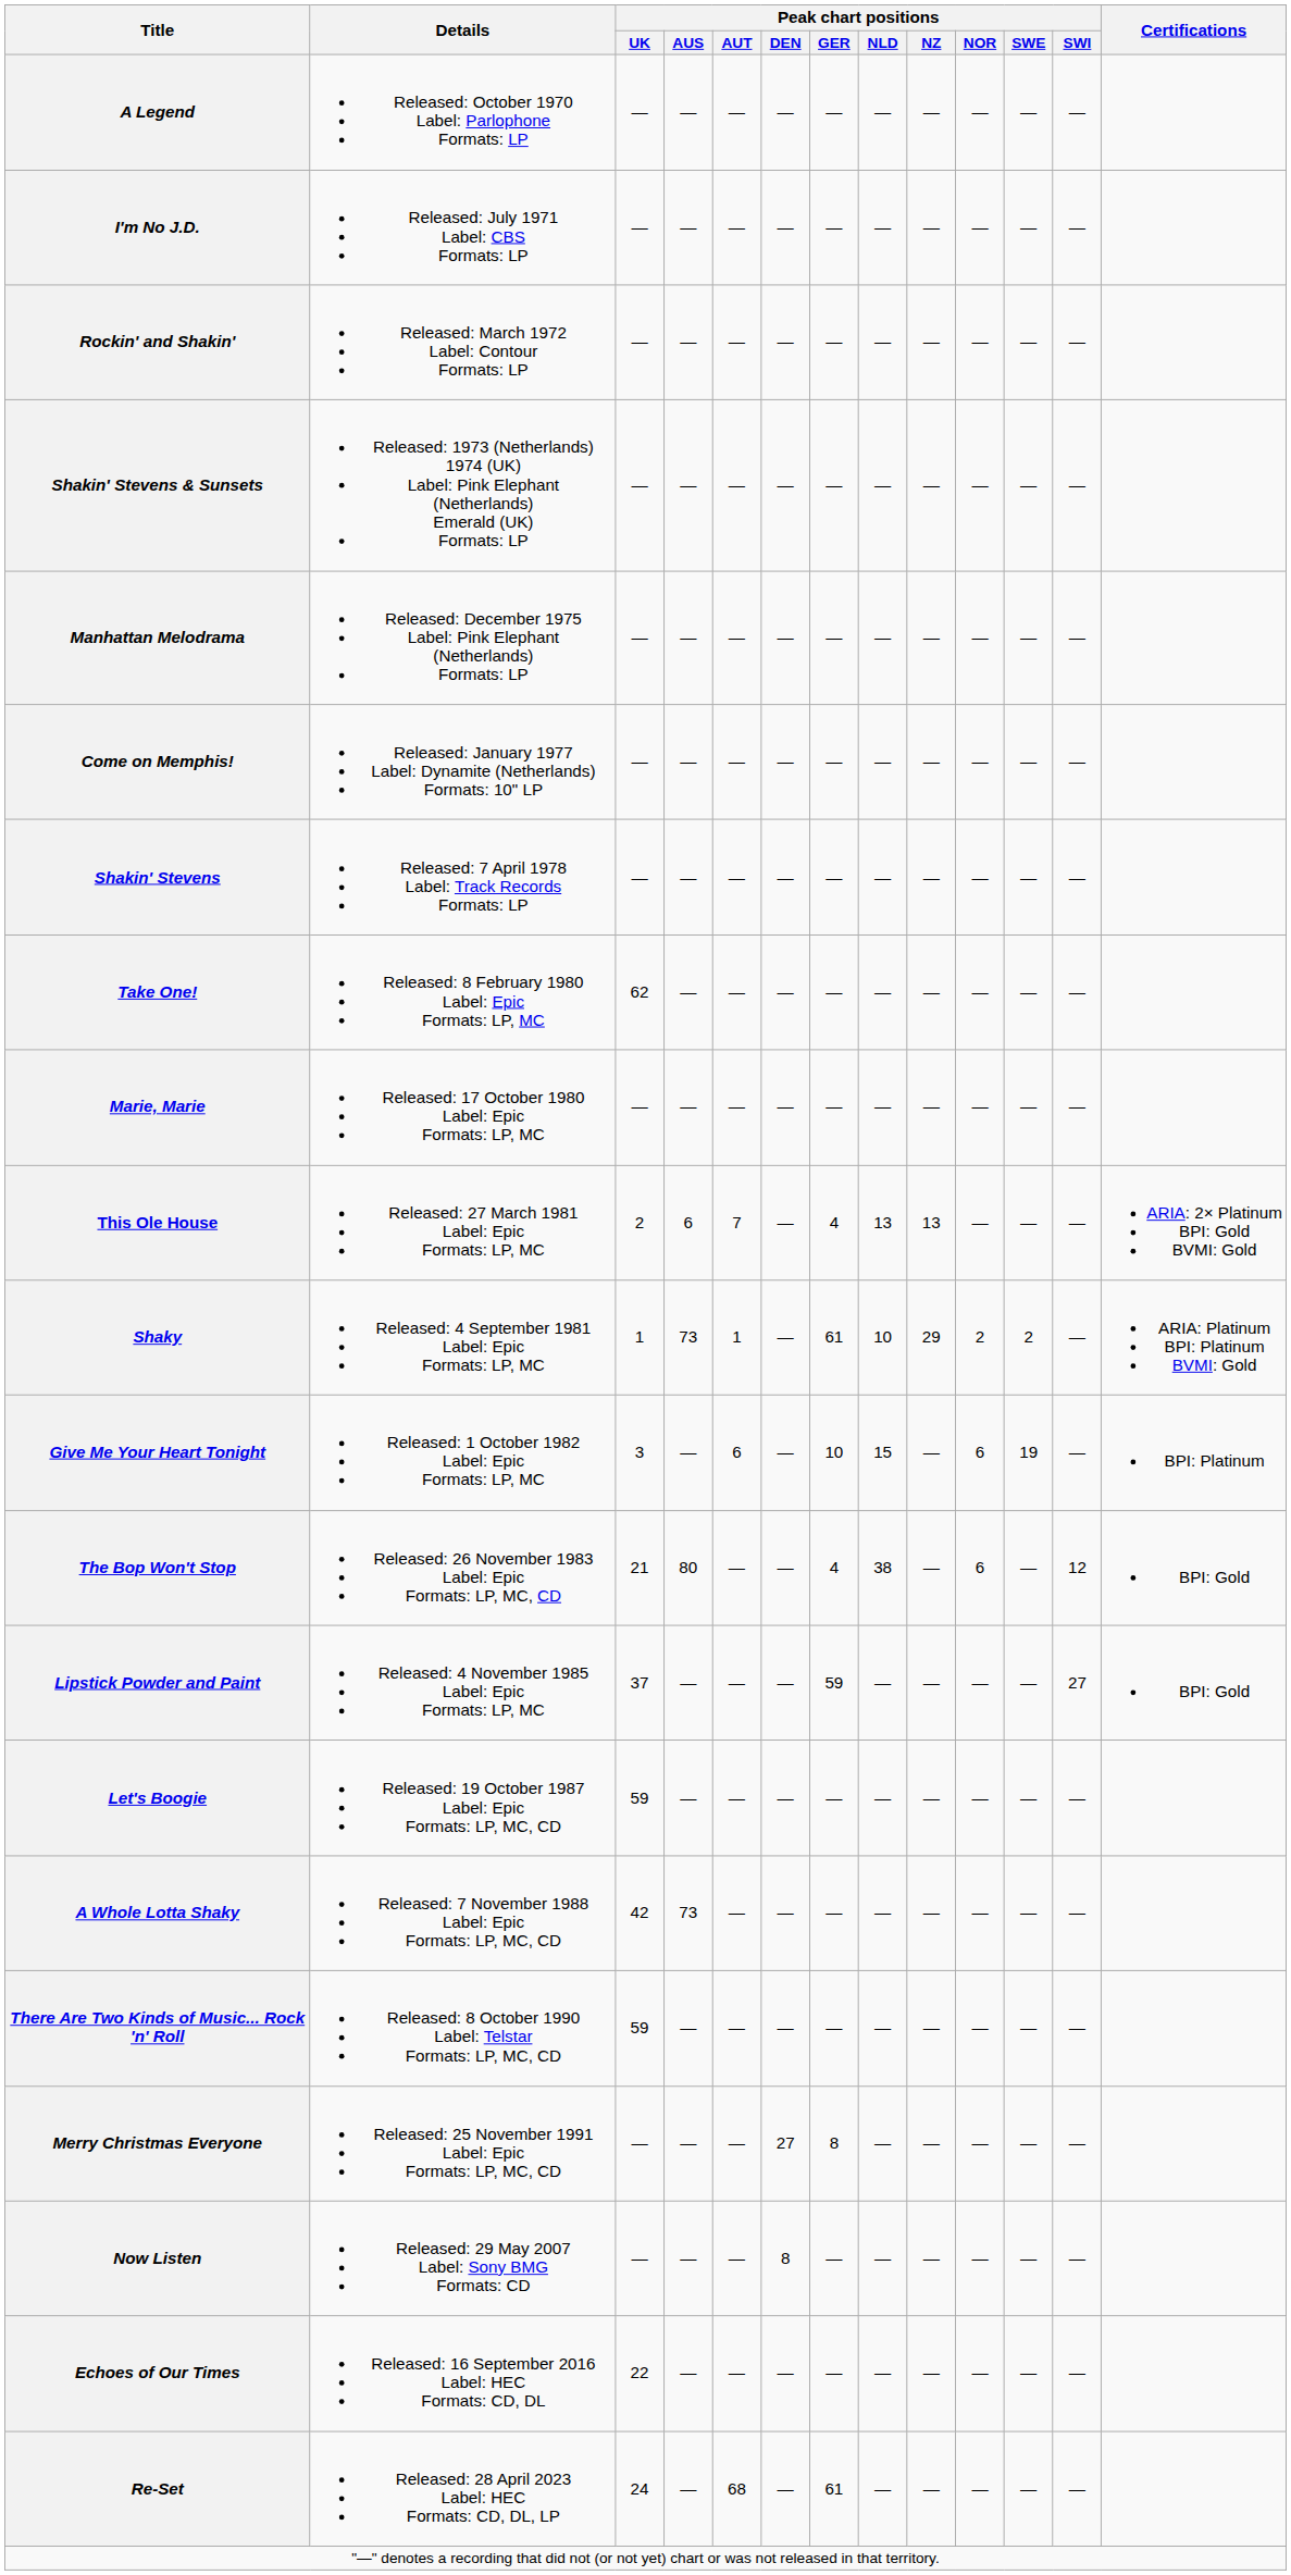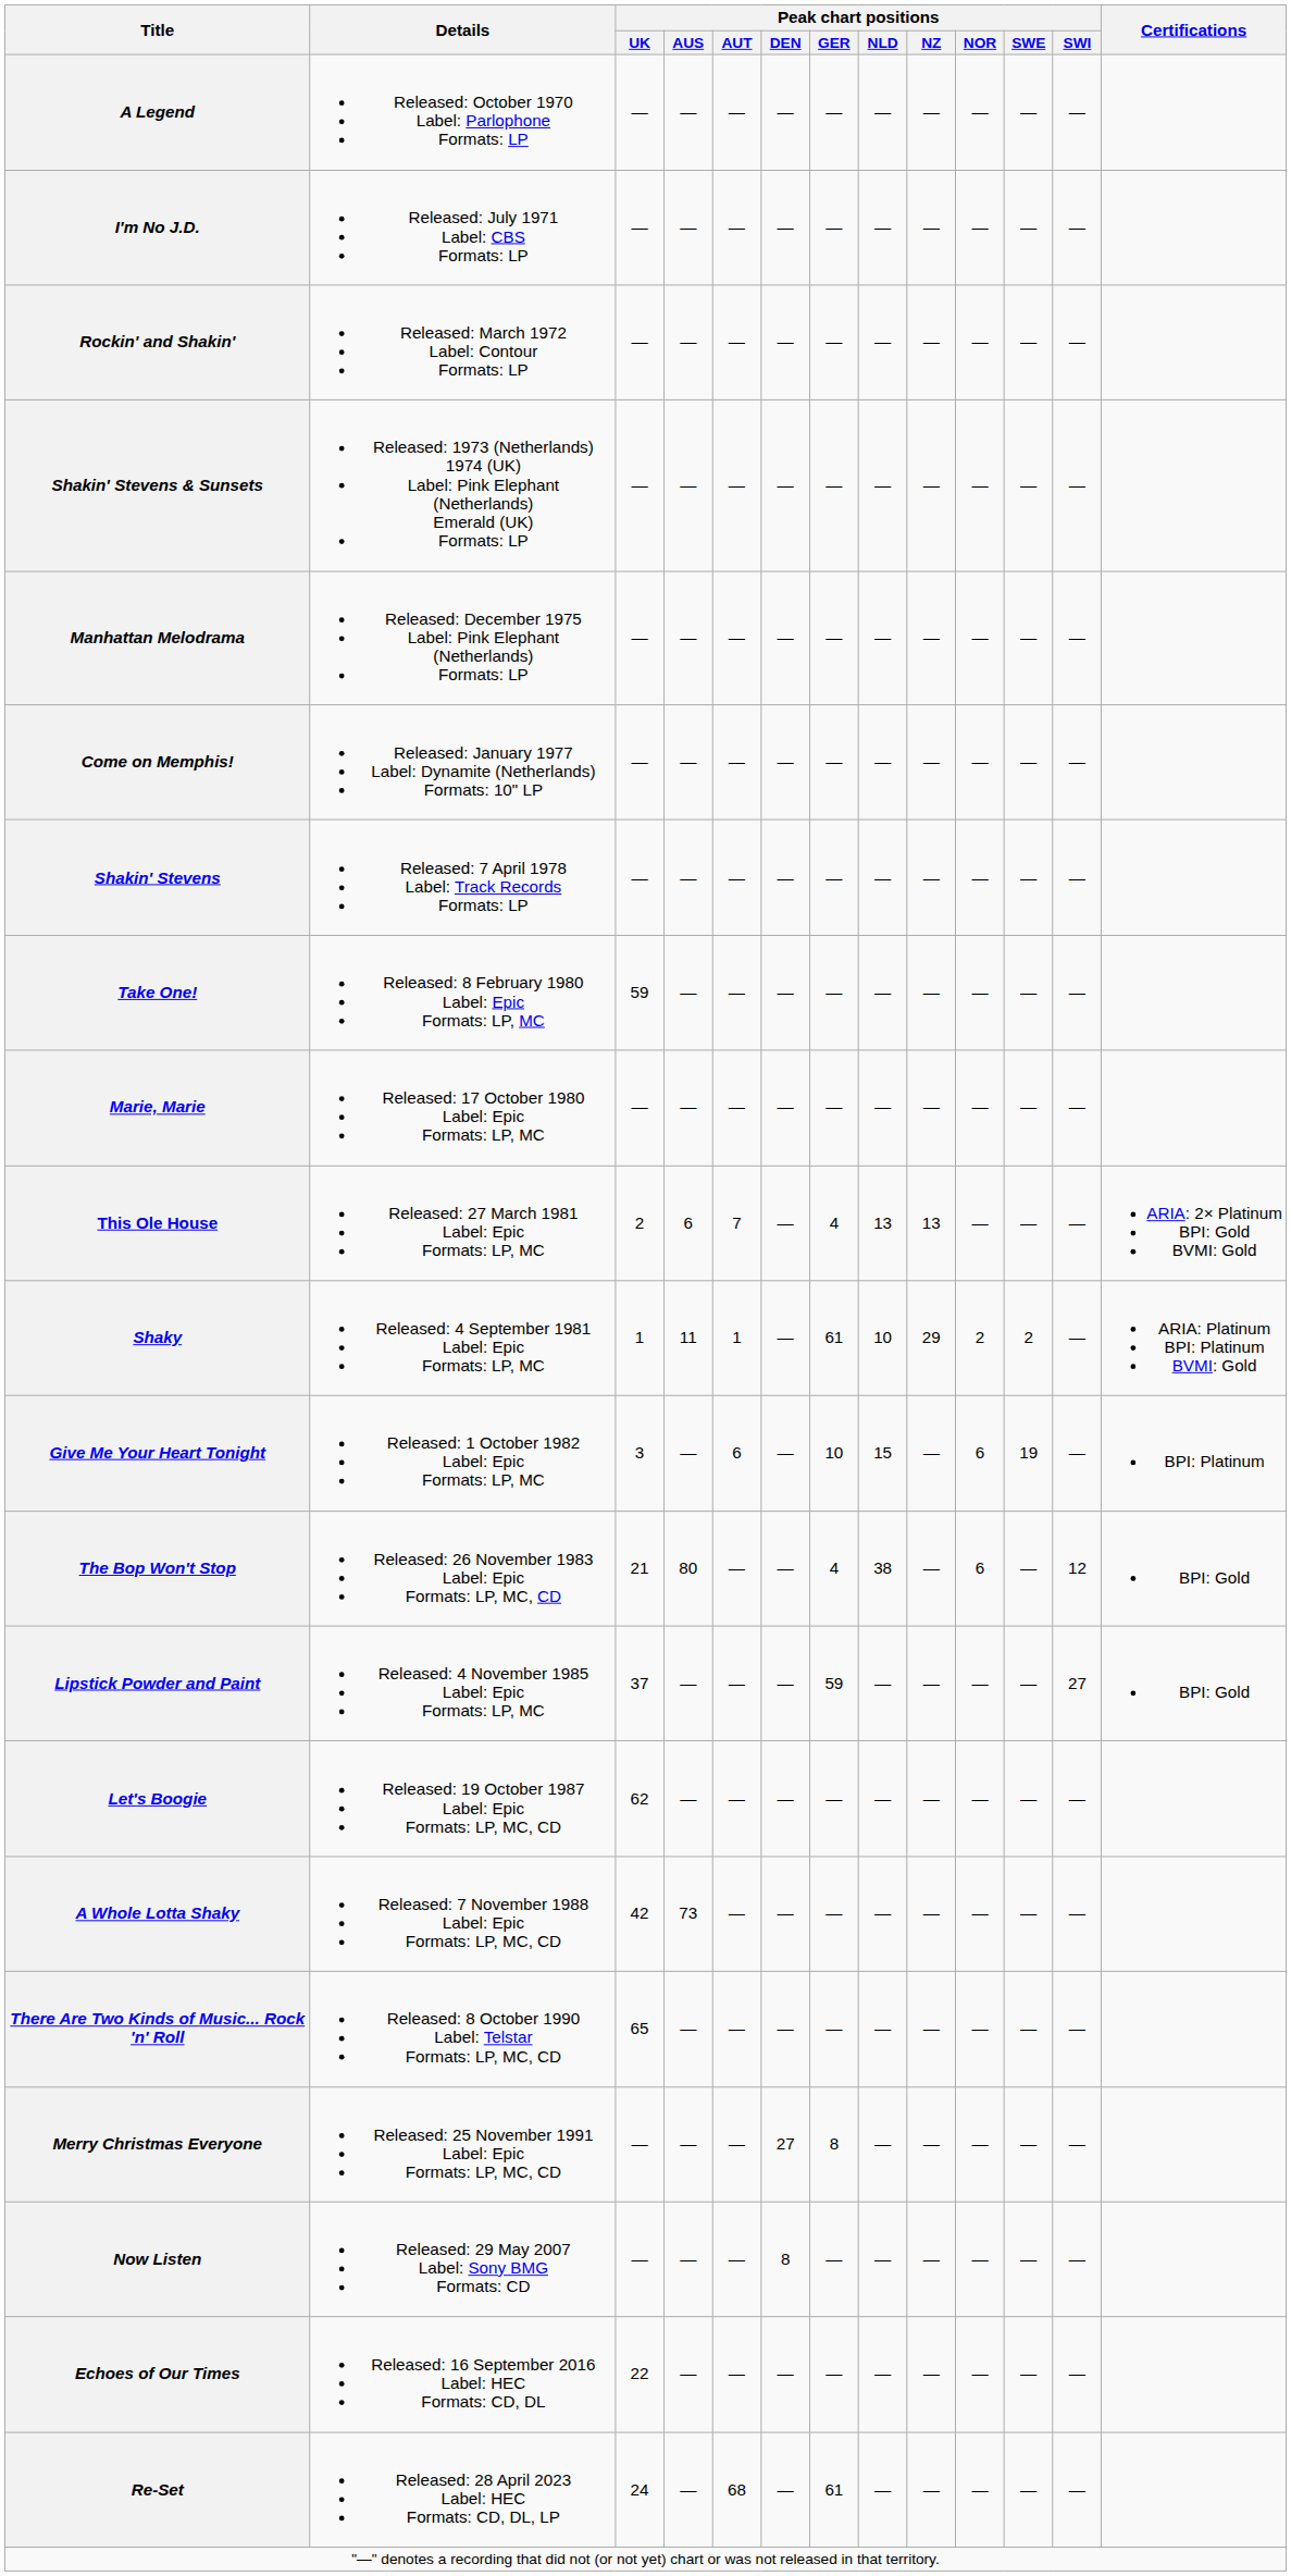Take One! | Peak chart positions / UK: 62 -> 59
Shaky | Peak chart positions / AUS: 73 -> 11
Let's Boogie | Peak chart positions / UK: 59 -> 62
There Are Two Kinds of Music... Rock 'n' Roll | Peak chart positions / UK: 59 -> 65
